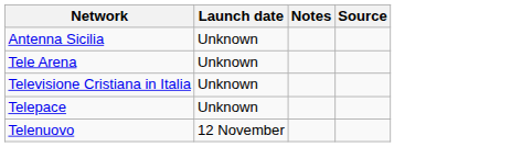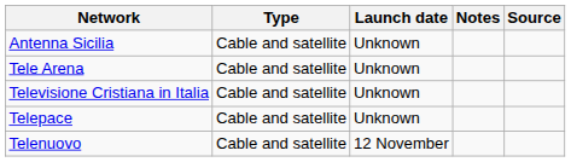+ column: Type | Cable and satellite | Cable and satellite | Cable and satellite | Cable and satellite | Cable and satellite
